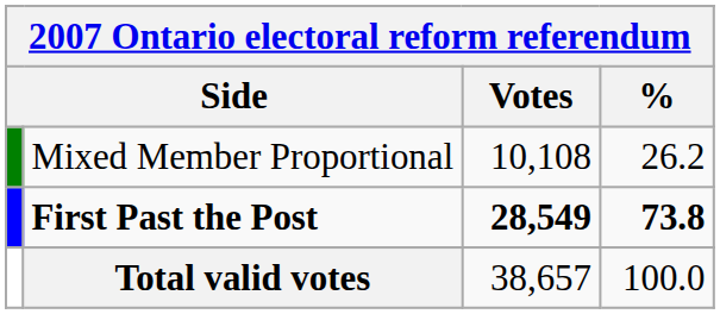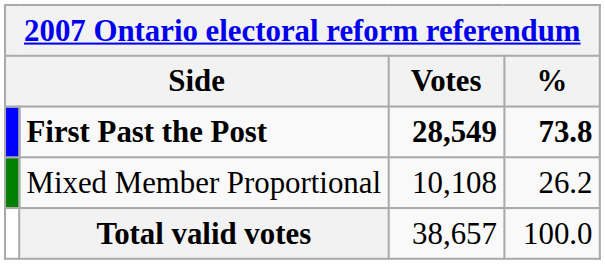rows swapped: First Past the Post <-> Mixed Member Proportional
